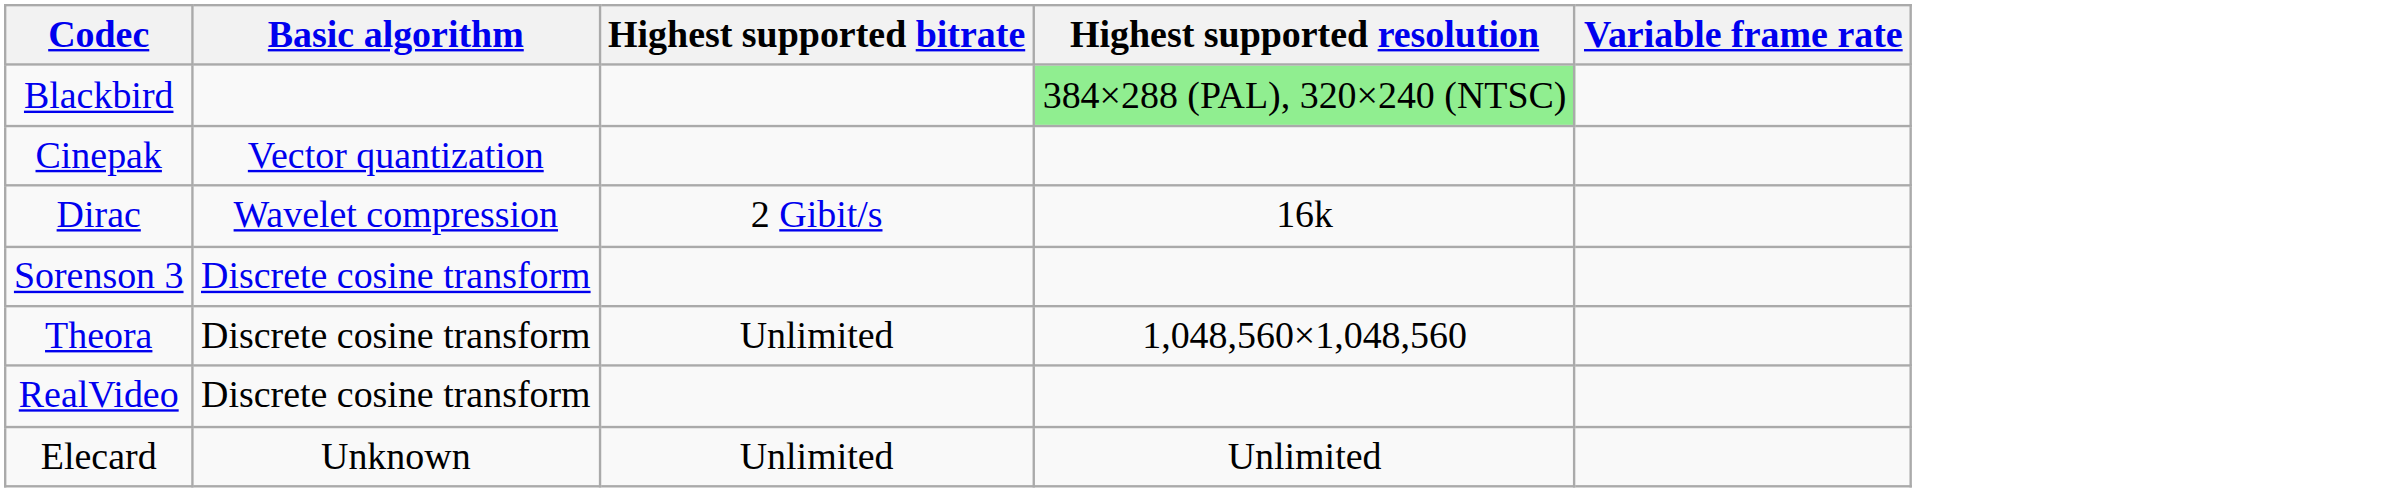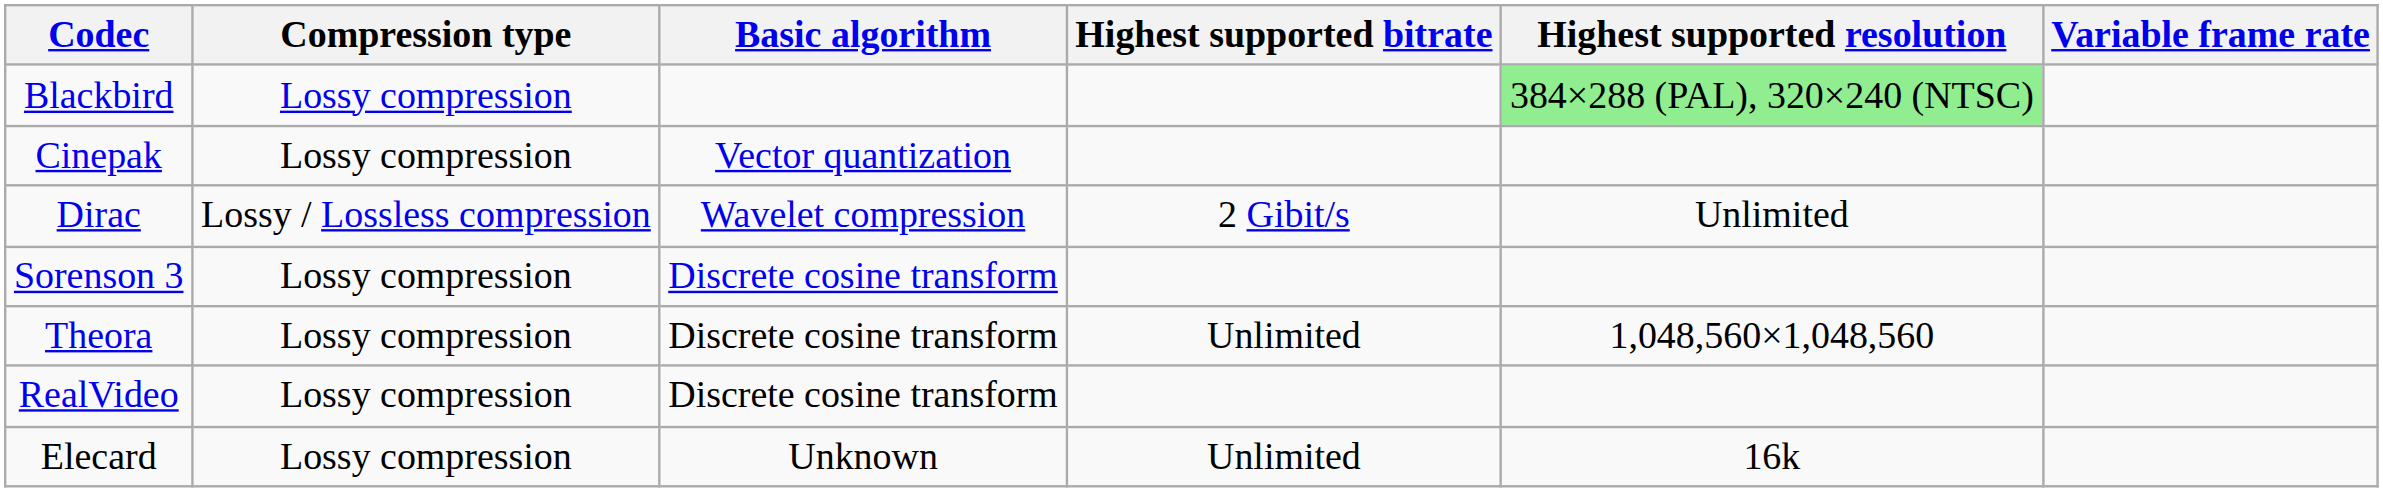+ column: Compression type | Lossy compression | Lossy compression | Lossy / Lossless compression | Lossy compression | Lossy compression | Lossy compression | Lossy compression
Dirac | Highest supported resolution: 16k -> Unlimited
Elecard | Highest supported resolution: Unlimited -> 16k
